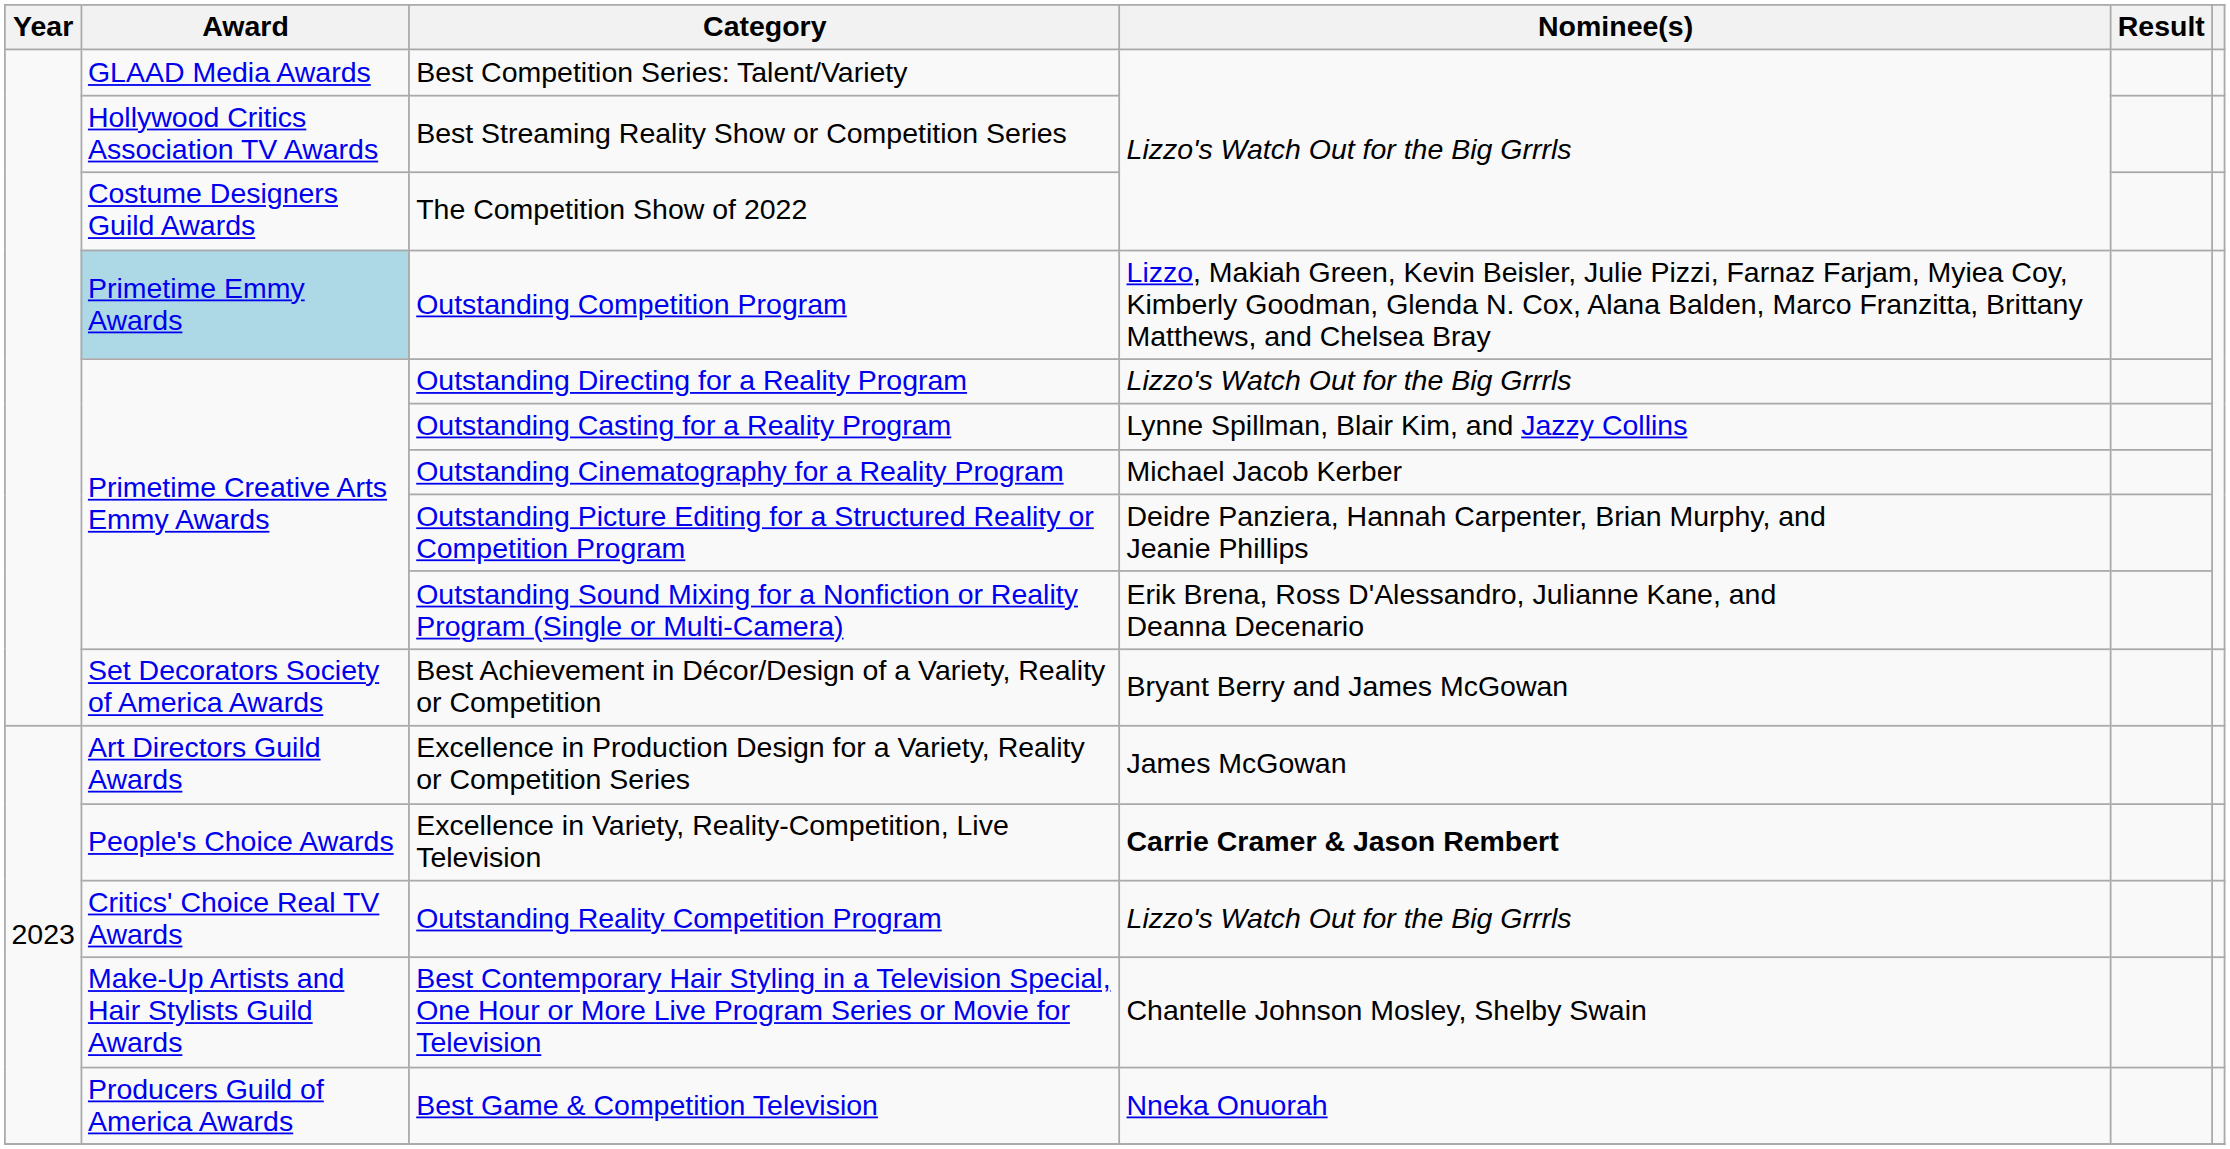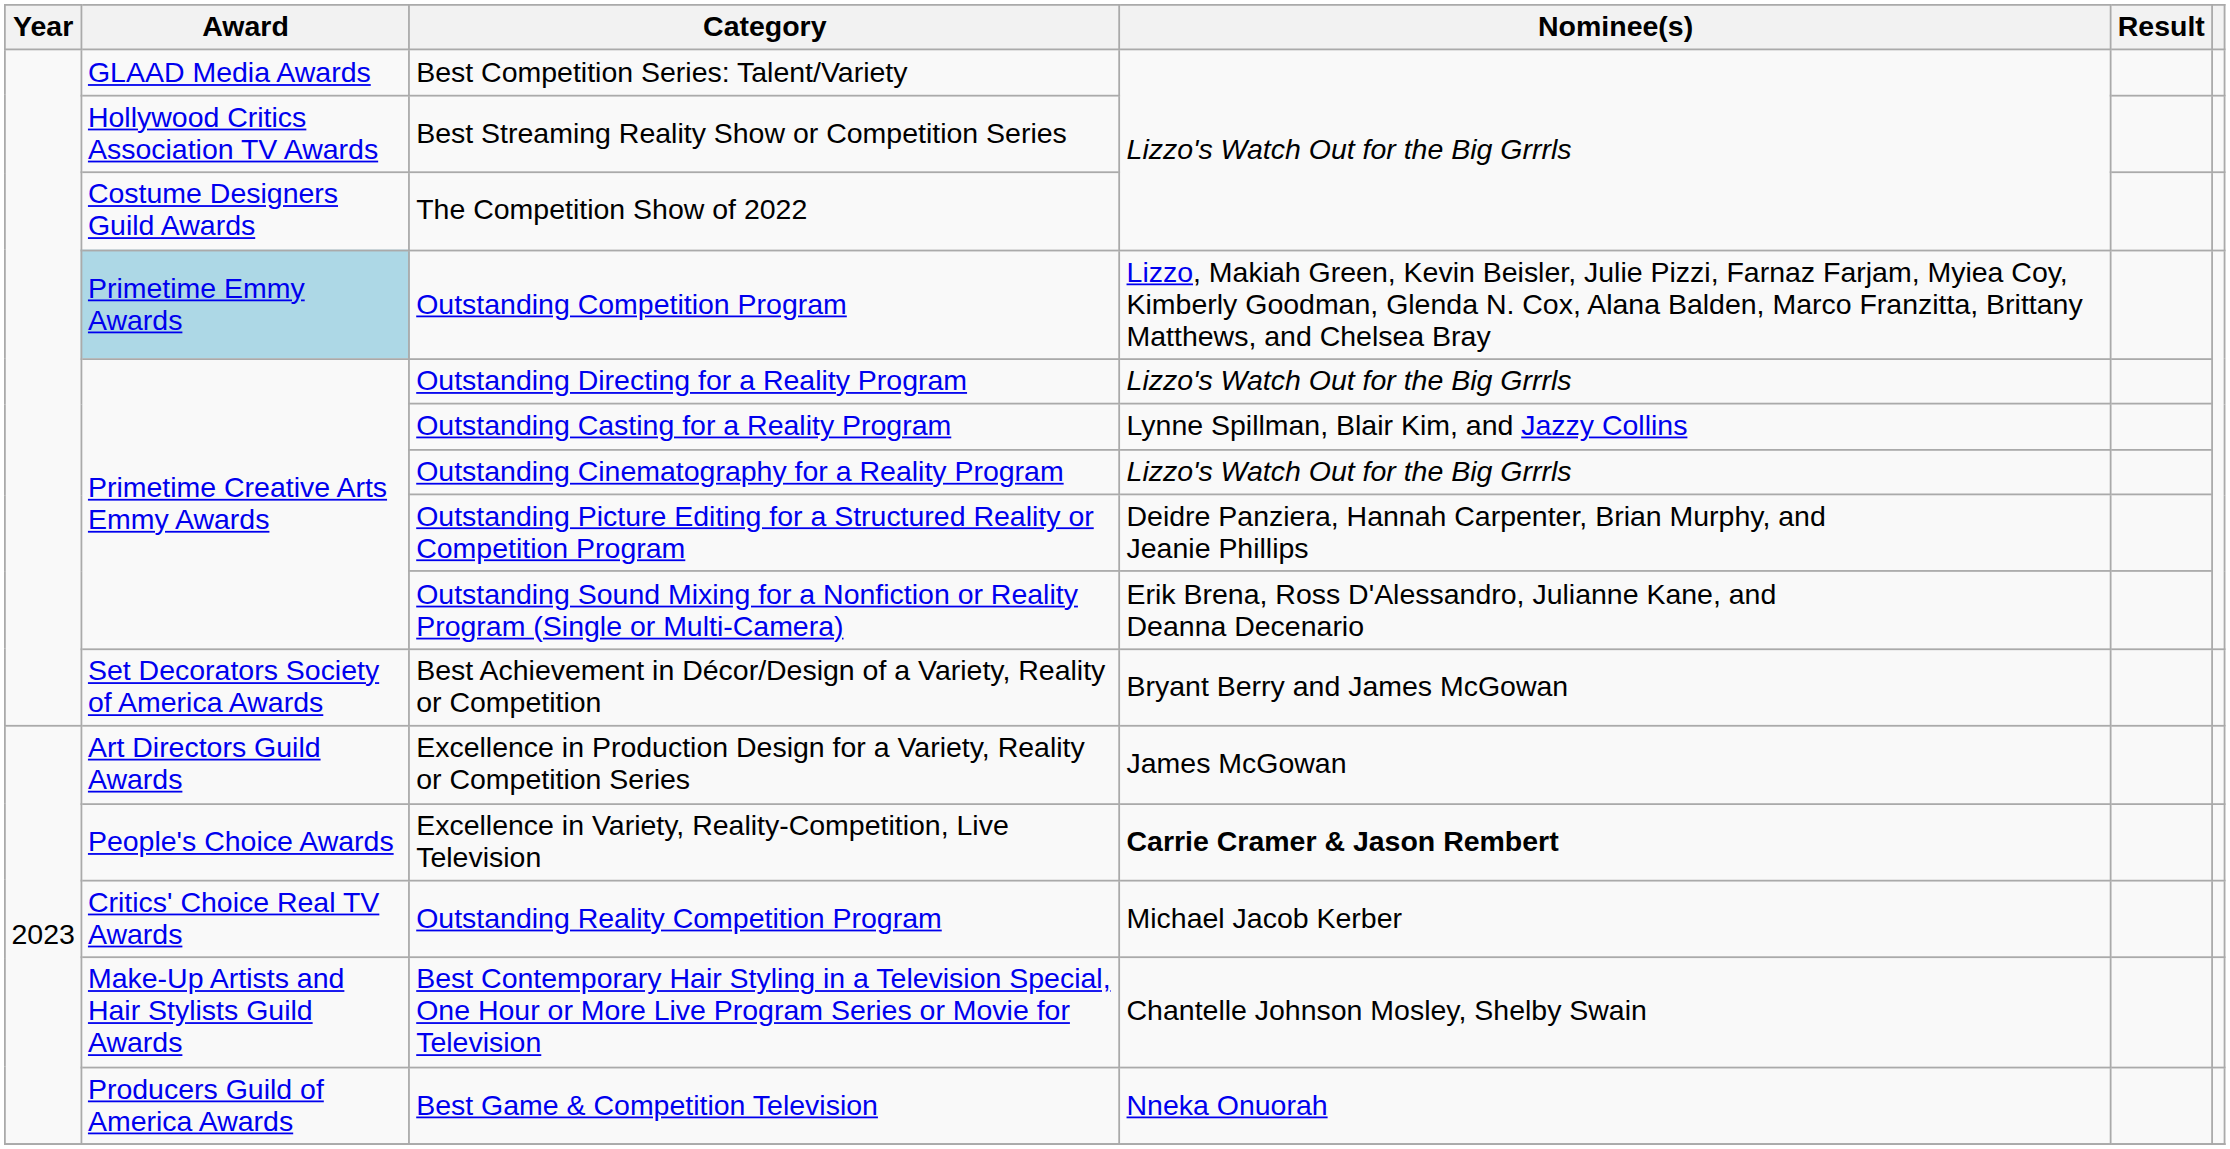Outstanding Cinematography for a Reality Program | Nominee(s): Michael Jacob Kerber -> Lizzo's Watch Out for the Big Grrrls
Outstanding Reality Competition Program | Nominee(s): Lizzo's Watch Out for the Big Grrrls -> Michael Jacob Kerber
